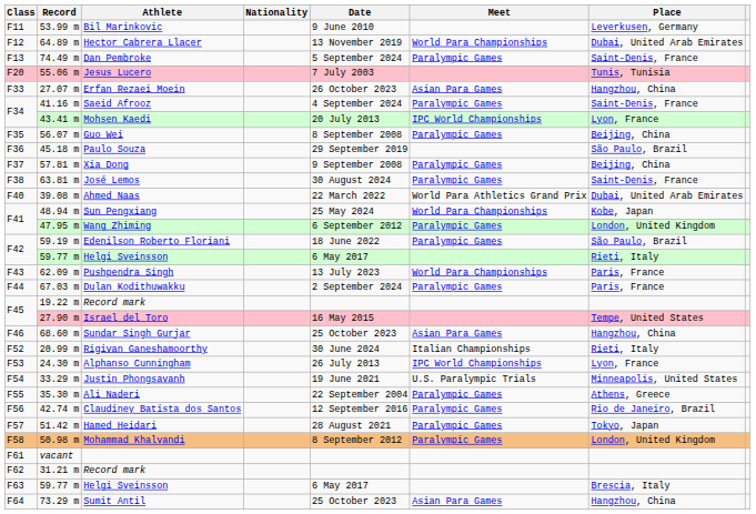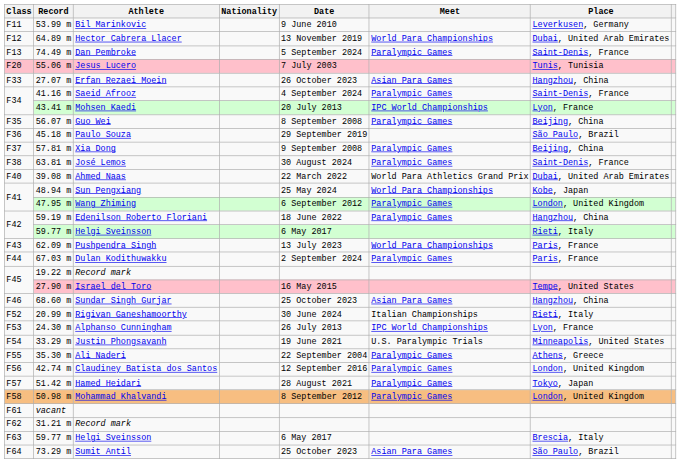Edenilson Roberto Floriani | Place: São Paulo, Brazil -> Hangzhou, China
Claudiney Batista dos Santos | Place: Rio de Janeiro, Brazil -> London, United Kingdom
Sumit Antil | Place: Hangzhou, China -> São Paulo, Brazil
